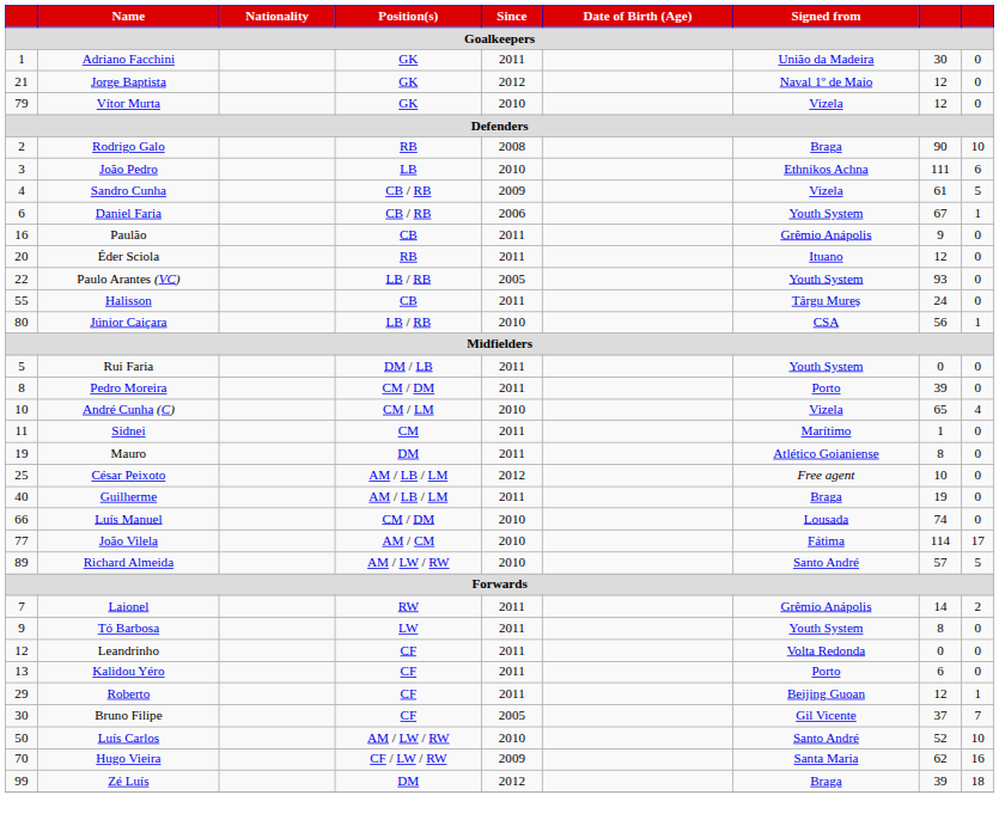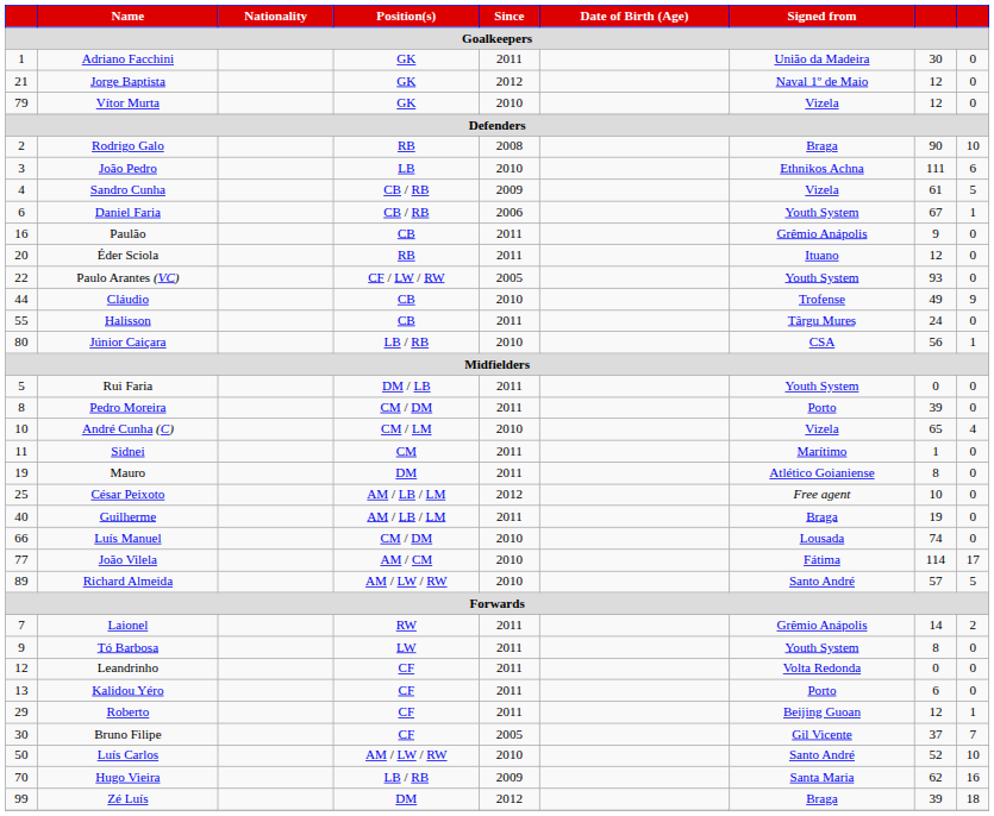Paulo Arantes (VC) | Position(s): LB / RB -> CF / LW / RW
+ row: 44 | Cláudio | CB | 2010 | Trofense | 49 | 9
Hugo Vieira | Position(s): CF / LW / RW -> LB / RB
